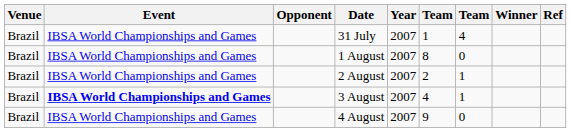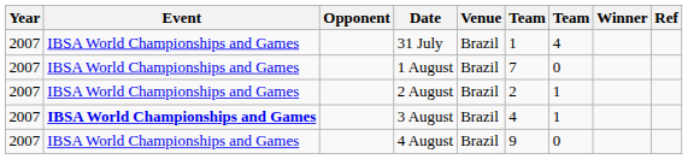columns swapped: Year <-> Venue
1 August | column 6: 8 -> 7
